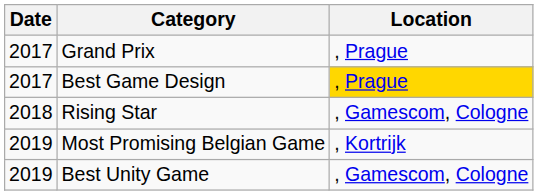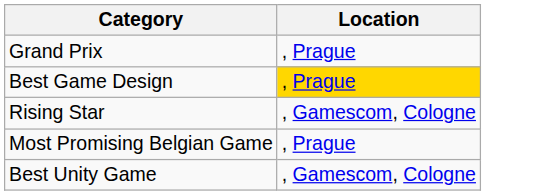- column: Date | 2017 | 2017 | 2018 | 2019 | 2019
Most Promising Belgian Game | Location: , Kortrijk -> , Prague
